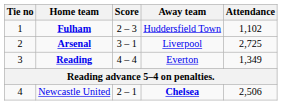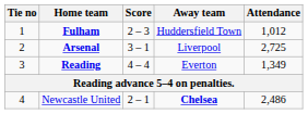Fulham | Attendance: 1,102 -> 1,012
Newcastle United | Attendance: 2,506 -> 2,486
